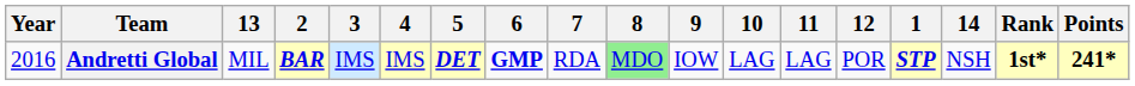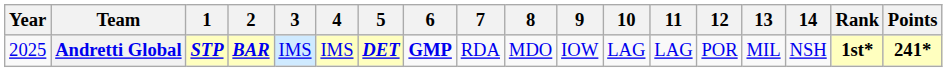columns swapped: 1 <-> 13
Andretti Global | Year: 2016 -> 2025
Andretti Global | 8: lightgreen background -> no background
